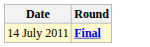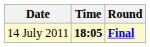+ column: Time | 18:05
